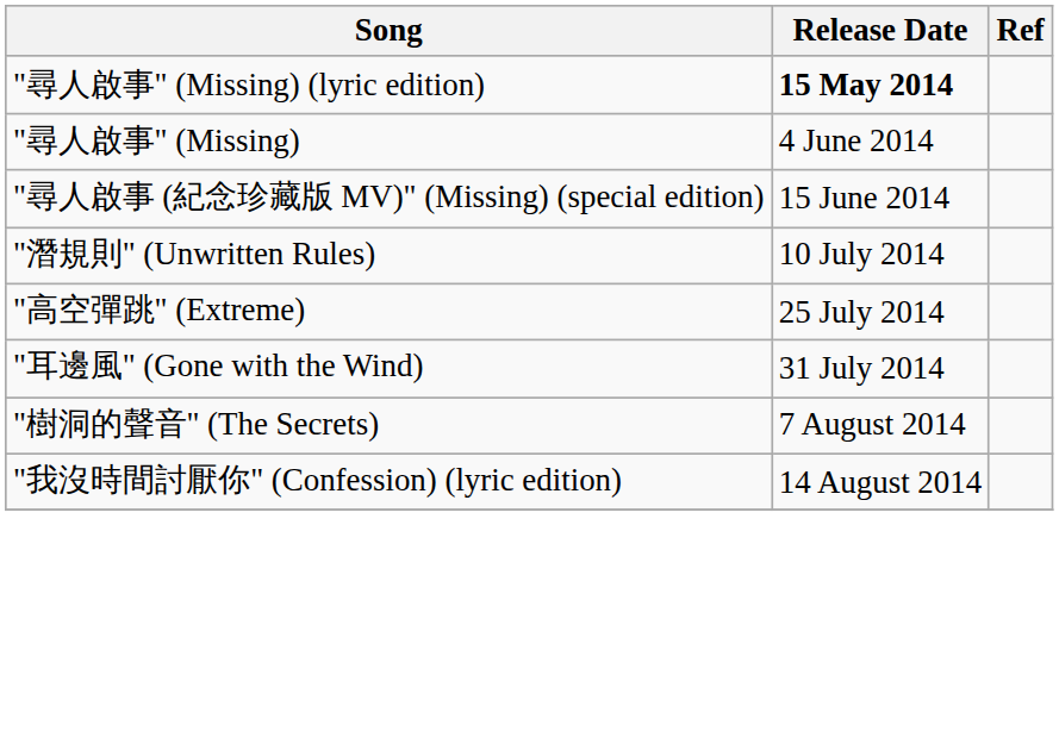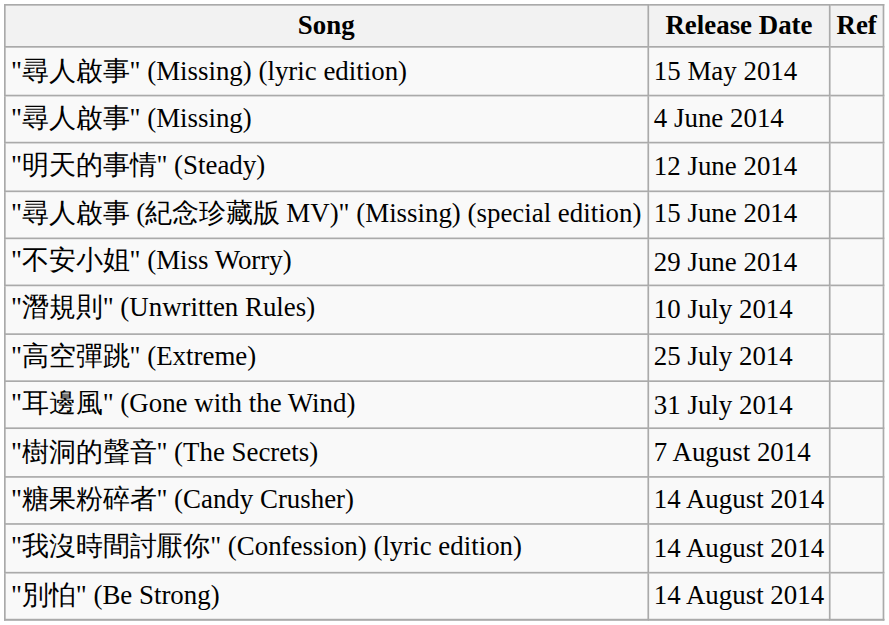"尋人啟事" (Missing) (lyric edition) | Release Date: bold -> normal
+ row: "明天的事情" (Steady) | 12 June 2014
+ row: "不安小姐" (Miss Worry) | 29 June 2014
+ row: "糖果粉碎者" (Candy Crusher) | 14 August 2014
+ row: "別怕" (Be Strong) | 14 August 2014
